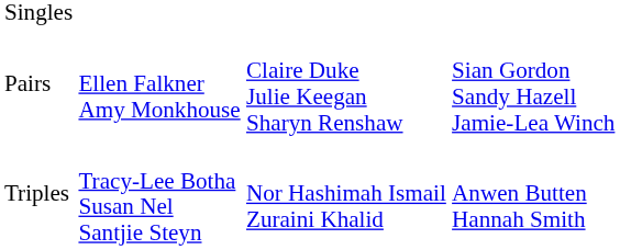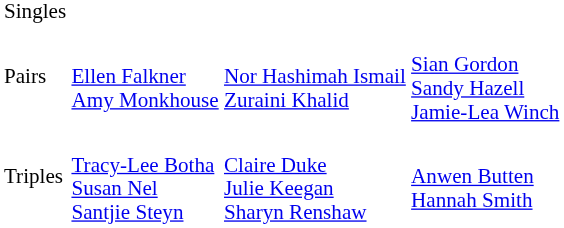Pairs | column 3: Claire Duke Julie Keegan Sharyn Renshaw -> Nor Hashimah Ismail Zuraini Khalid
Triples | column 3: Nor Hashimah Ismail Zuraini Khalid -> Claire Duke Julie Keegan Sharyn Renshaw
